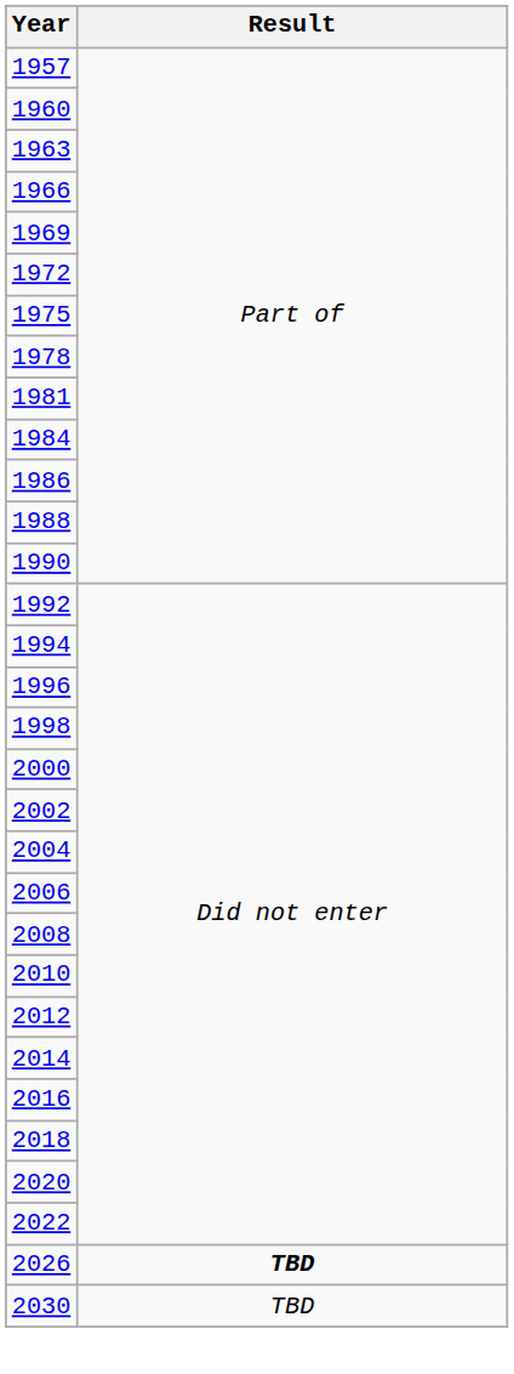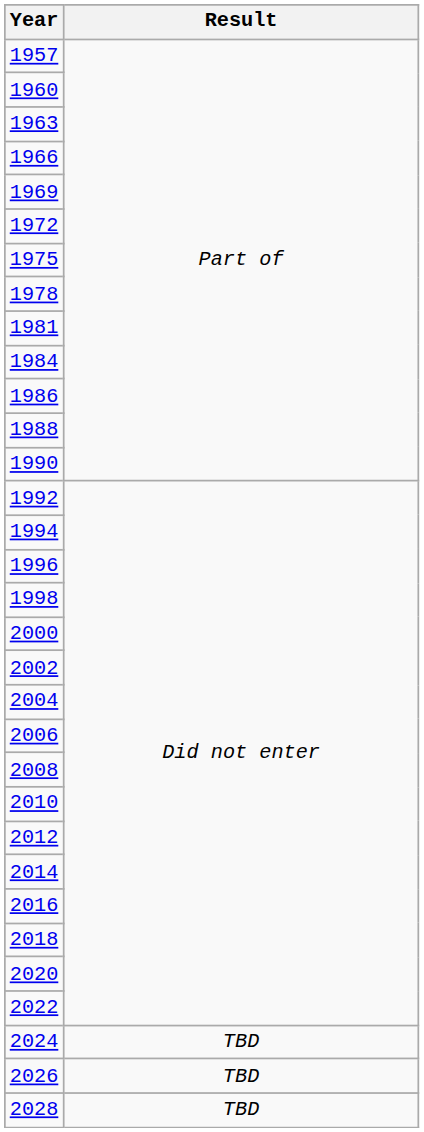+ row: 2024 | TBD
2026 | Result: bold -> normal
+ row: 2028 | TBD
- row: 2030 | TBD
